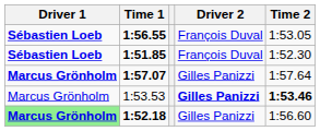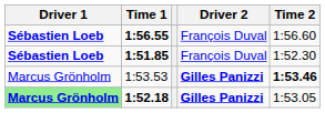1:56.55 | Time 2: 1:53.05 -> 1:56.60
- row: Marcus Grönholm | 1:57.07 | Gilles Panizzi | 1:57.64
1:52.18 | Driver 2: normal -> bold
1:52.18 | Time 2: 1:56.60 -> 1:53.05
